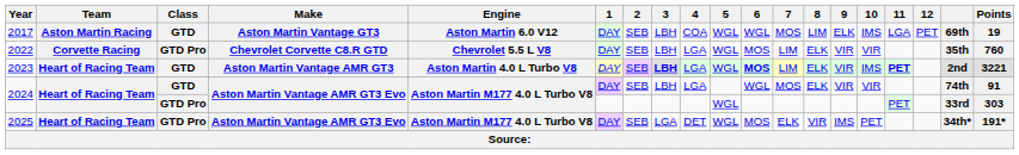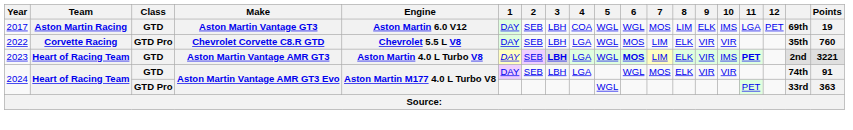2024 / GTD Pro | Points: 303 -> 363
- row: 2025 | Heart of Racing Team | GTD Pro | Aston Martin Vantage AMR GT3 Evo | Aston Martin M177 4.0 L Turbo V8 | DAY | SEB | LGA | DET | WGL | MOS | ELK | VIR | IMS | PET | 34th* | 191*
